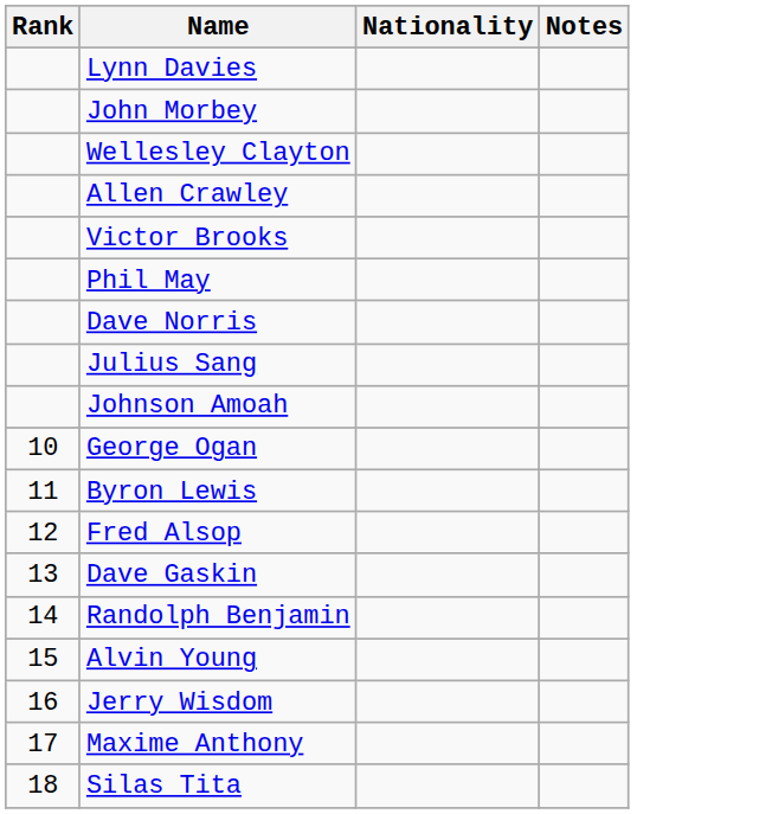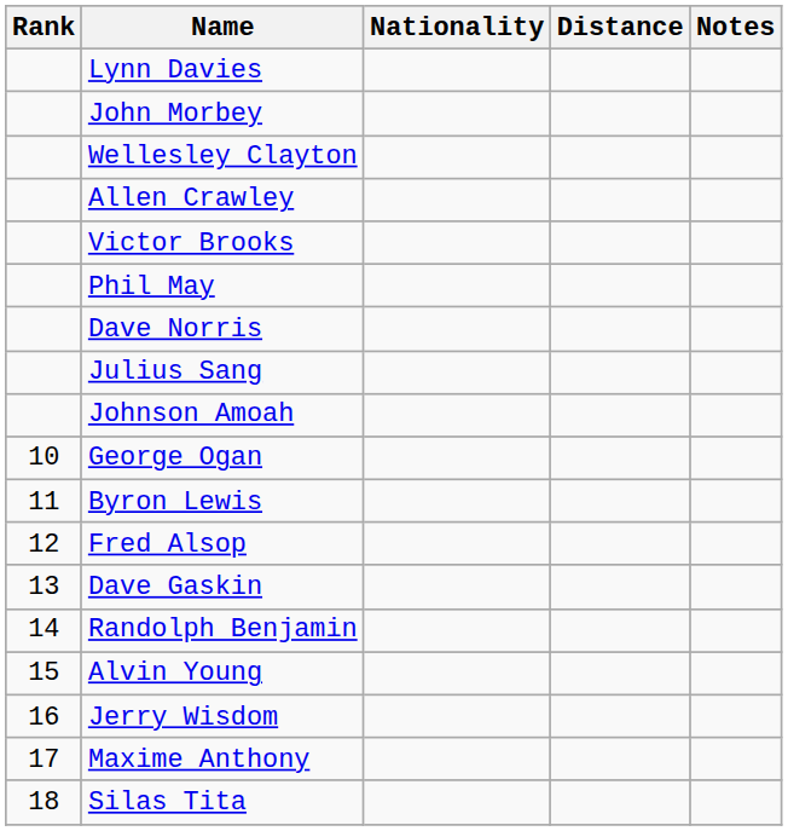+ column: Distance
